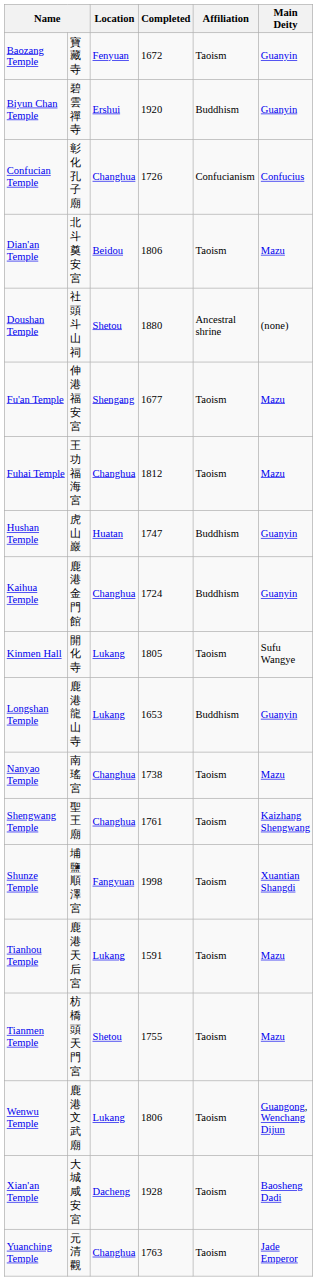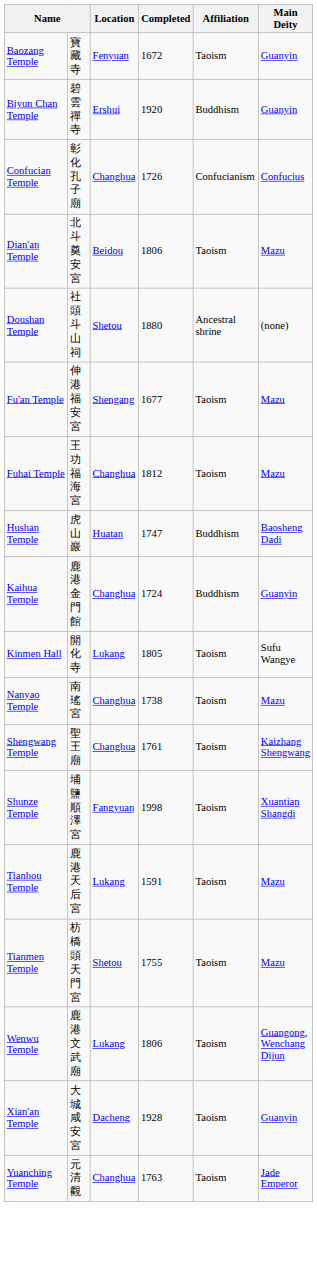Hushan Temple | Main Deity: Guanyin -> Baosheng Dadi
- row: Longshan Temple | 鹿港龍山寺 | Lukang | 1653 | Buddhism | Guanyin
Xian'an Temple | Main Deity: Baosheng Dadi -> Guanyin
